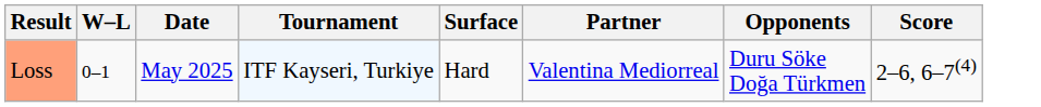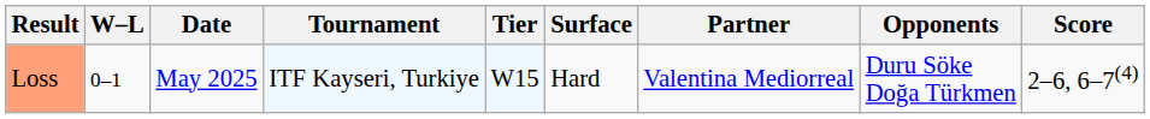+ column: Tier | W15
